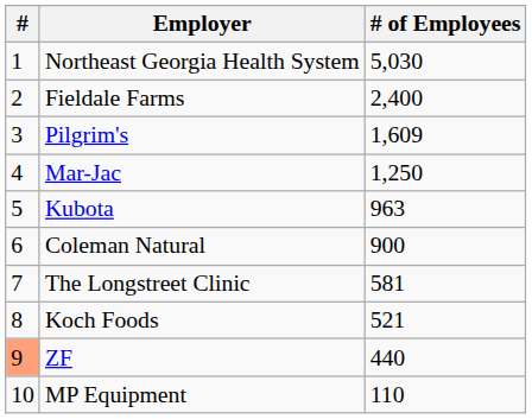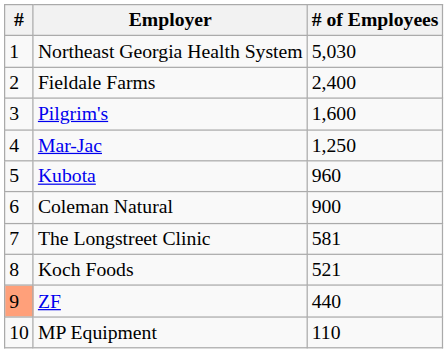Pilgrim's | # of Employees: 1,609 -> 1,600
Kubota | # of Employees: 963 -> 960
